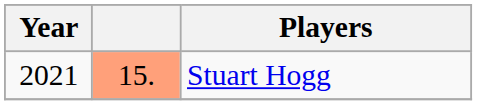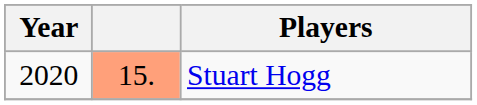Stuart Hogg | Year: 2021 -> 2020
